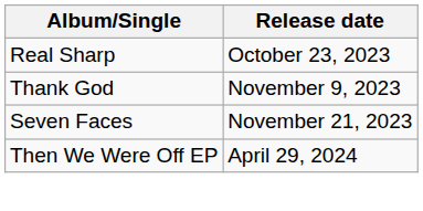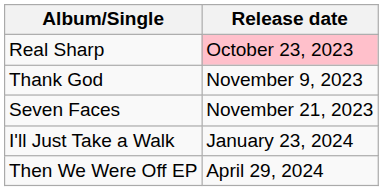Real Sharp | Release date: no background -> pink background
+ row: I'll Just Take a Walk | January 23, 2024
